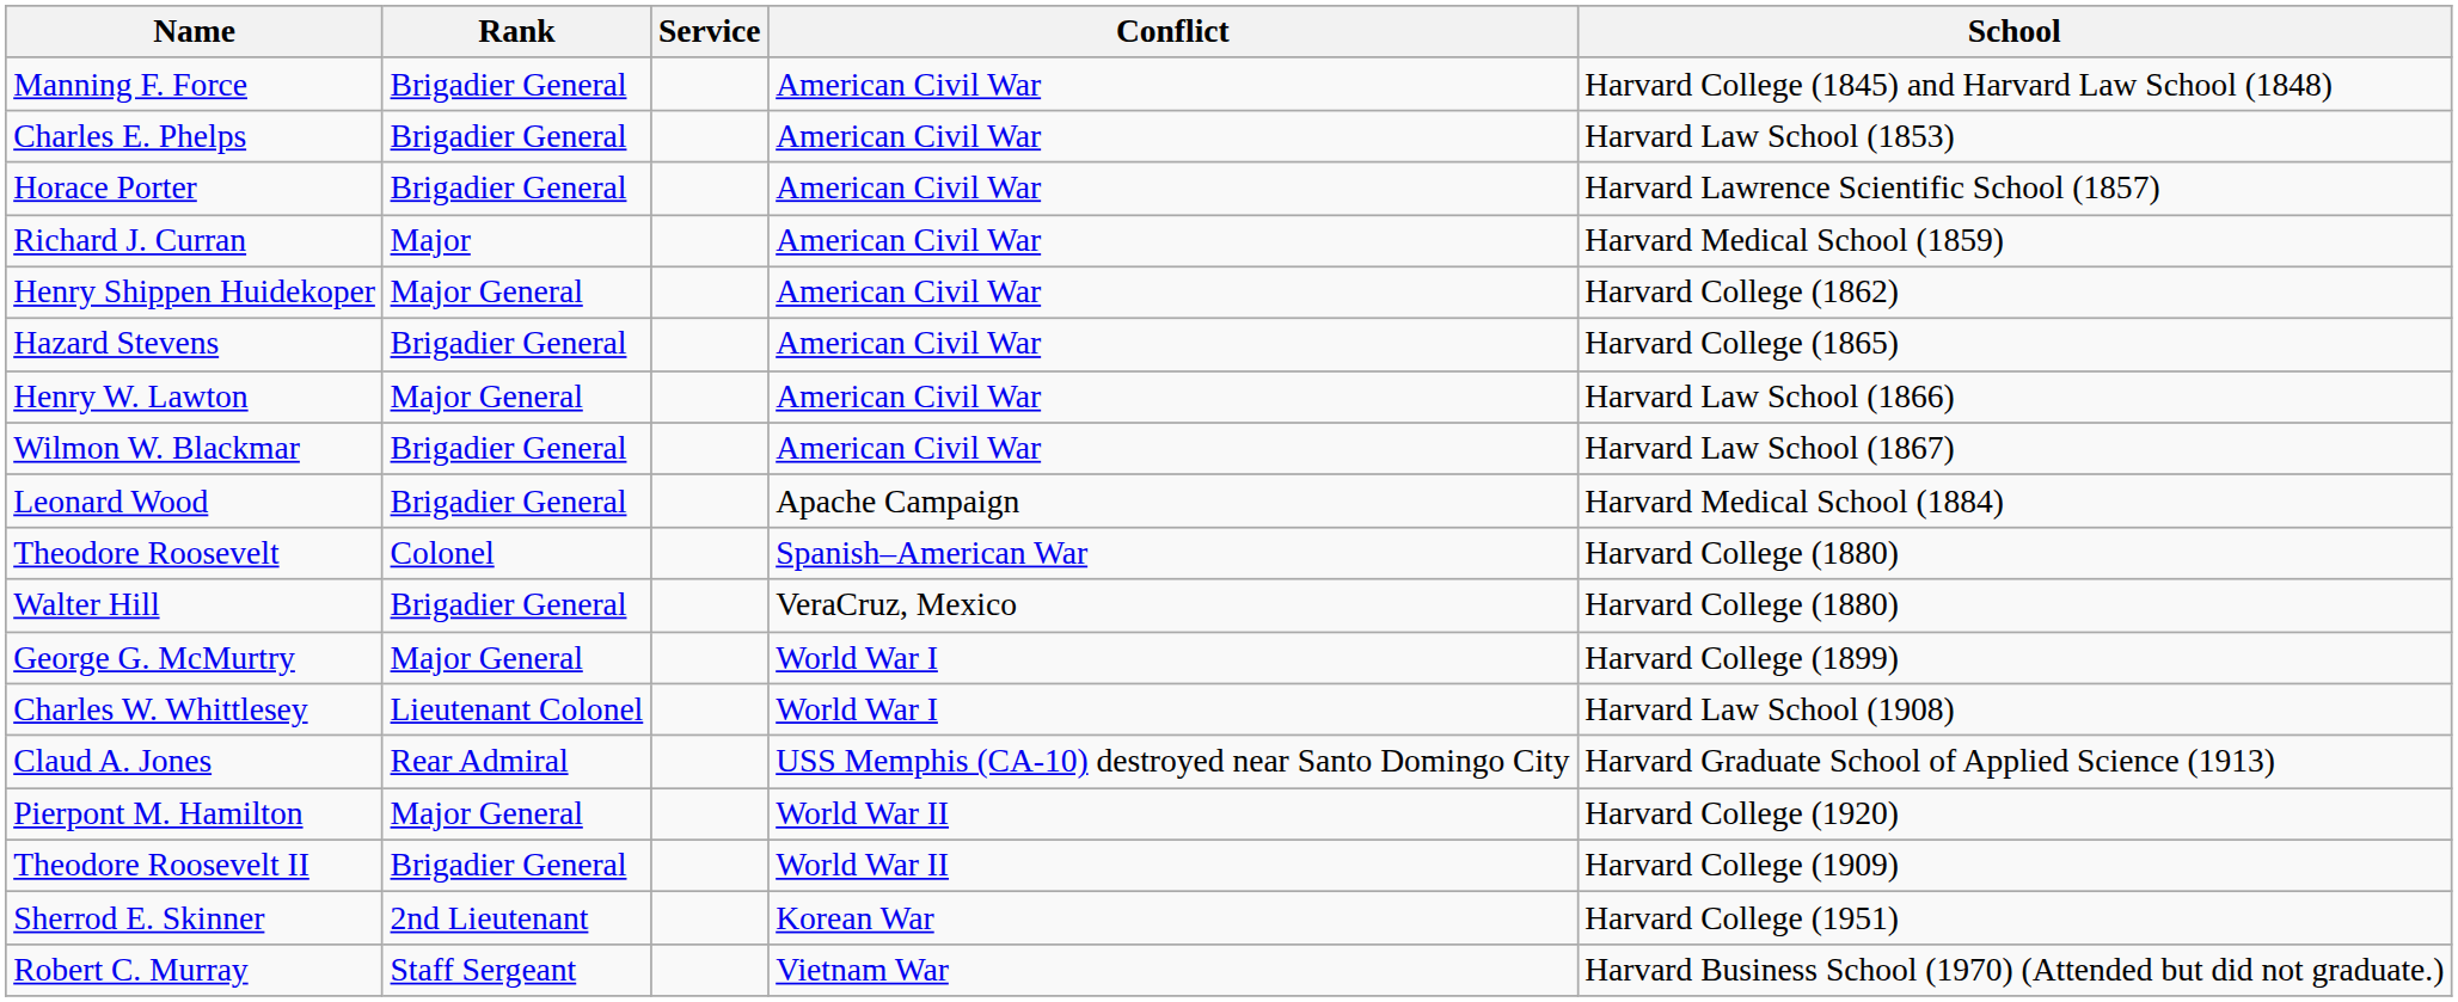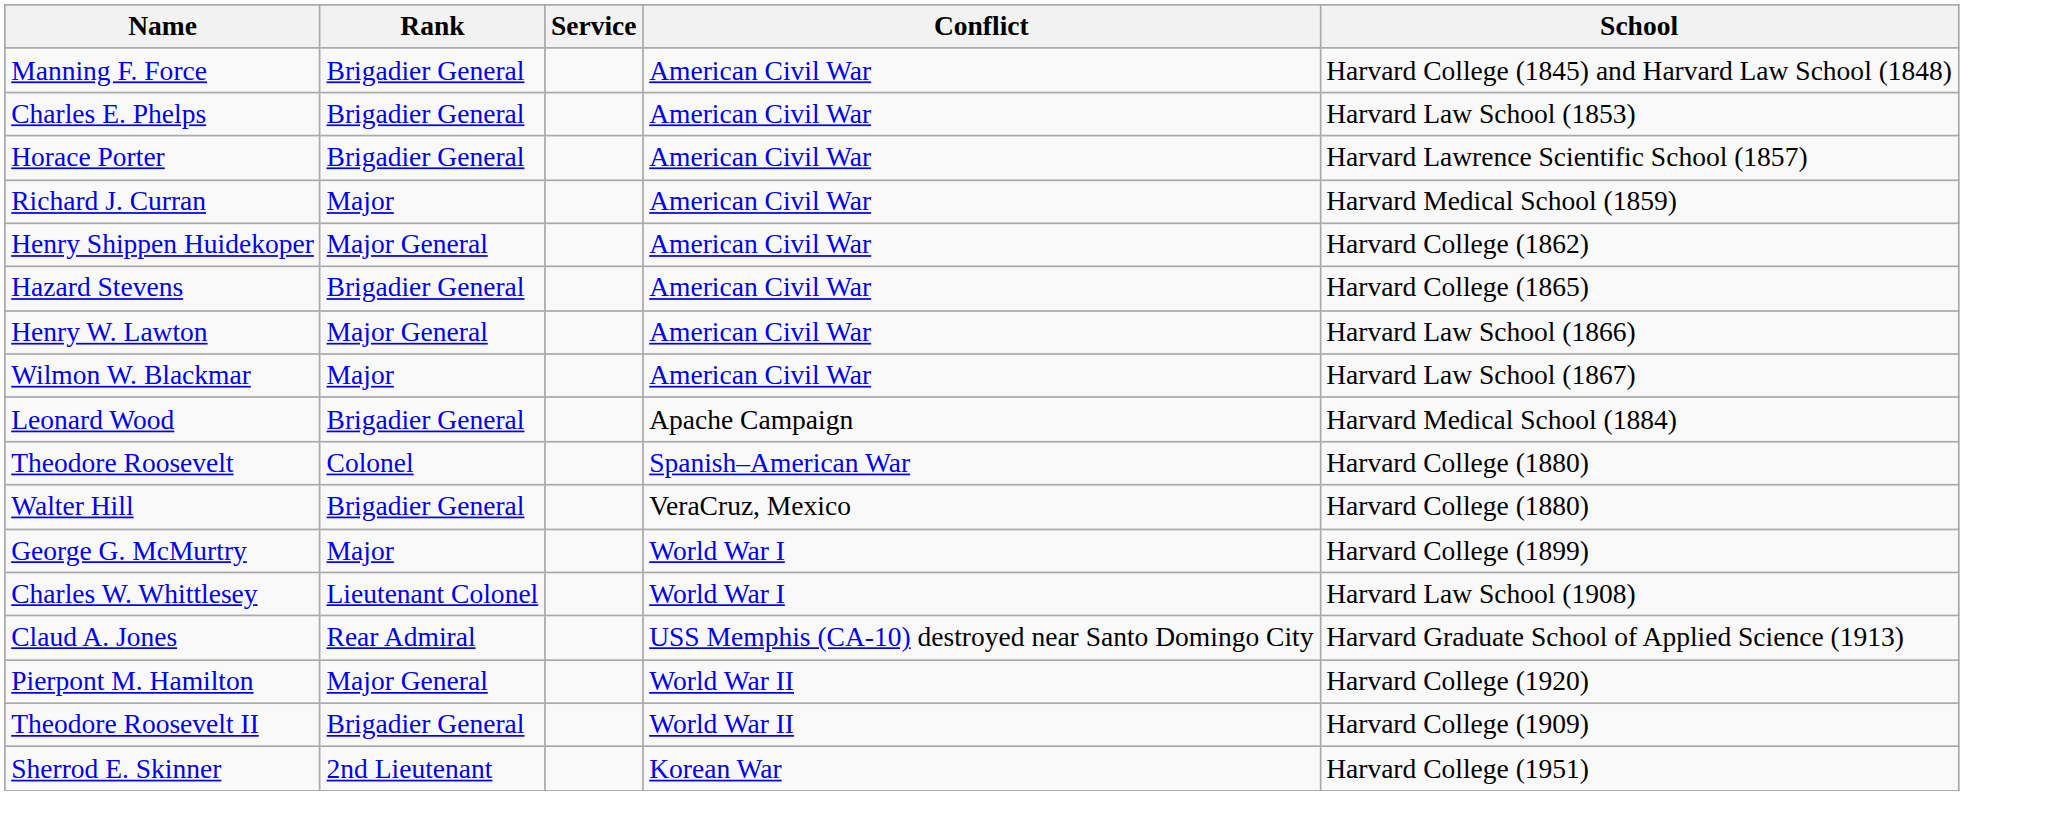Wilmon W. Blackmar | Rank: Brigadier General -> Major
George G. McMurtry | Rank: Major General -> Major
- row: Robert C. Murray | Staff Sergeant | Vietnam War | Harvard Business School (1970) (Attended but did not graduate.)
